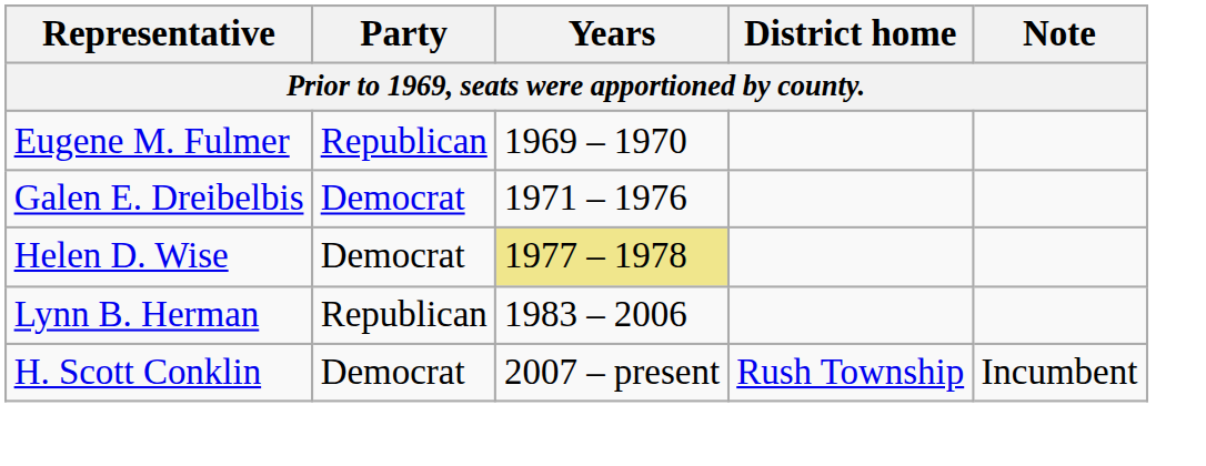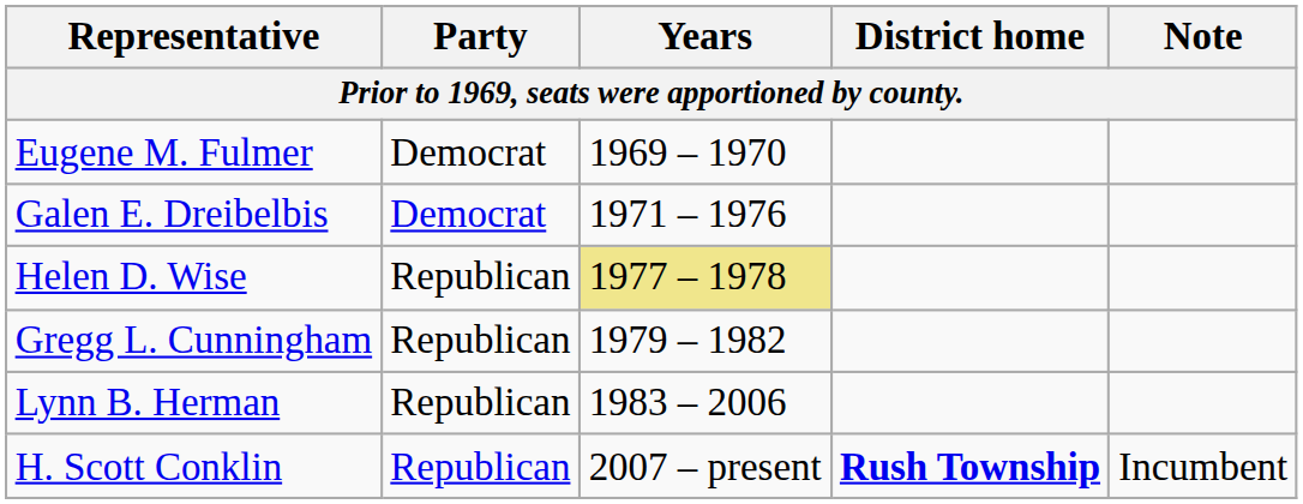Eugene M. Fulmer | Party: Republican -> Democrat
Helen D. Wise | Party: Democrat -> Republican
+ row: Gregg L. Cunningham | Republican | 1979 – 1982
H. Scott Conklin | Party: Democrat -> Republican
H. Scott Conklin | District home: normal -> bold
